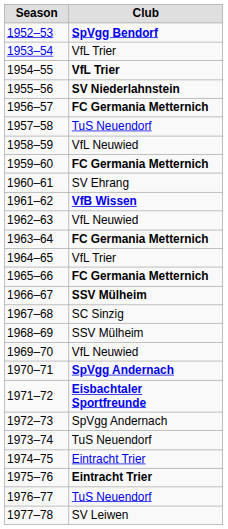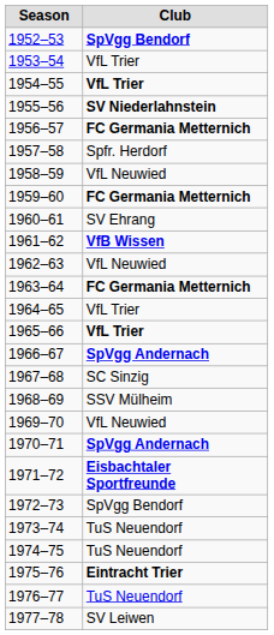1957–58 | Club: TuS Neuendorf -> Spfr. Herdorf
1965–66 | Club: FC Germania Metternich -> VfL Trier
1966–67 | Club: SSV Mülheim -> SpVgg Andernach
1972–73 | Club: SpVgg Andernach -> SpVgg Bendorf
1974–75 | Club: Eintracht Trier -> TuS Neuendorf
